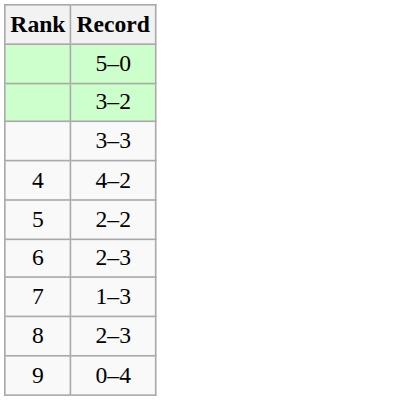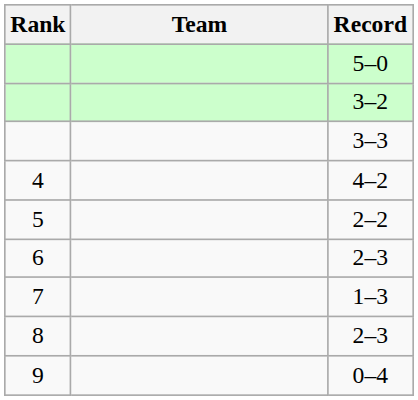+ column: Team
